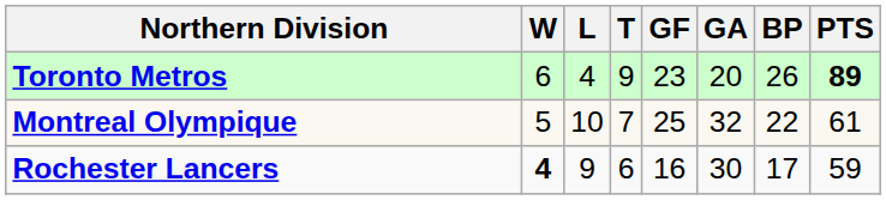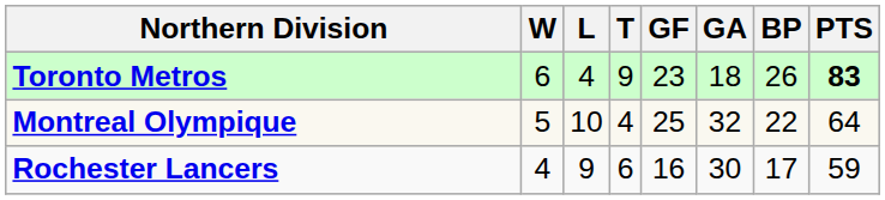Toronto Metros | GA: 20 -> 18
Toronto Metros | PTS: 89 -> 83
Montreal Olympique | T: 7 -> 4
Montreal Olympique | PTS: 61 -> 64
Rochester Lancers | W: bold -> normal
